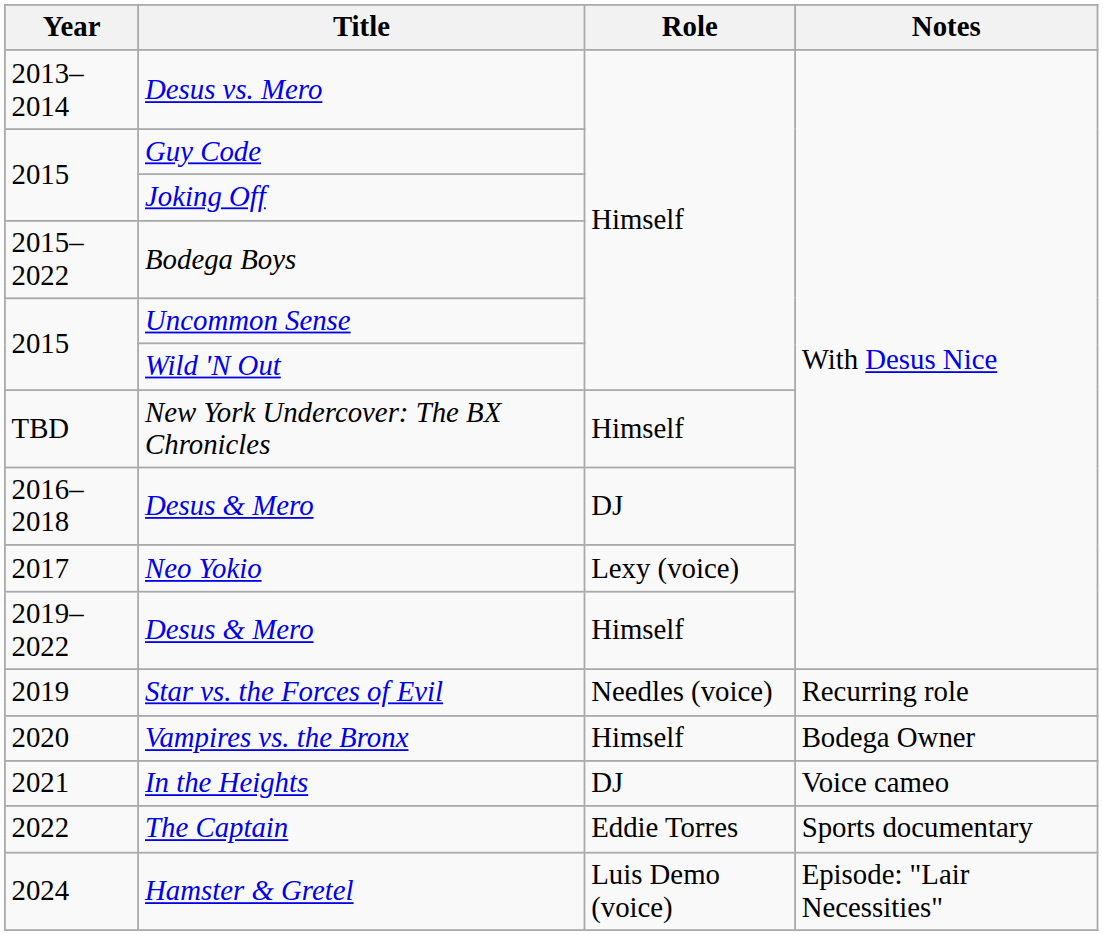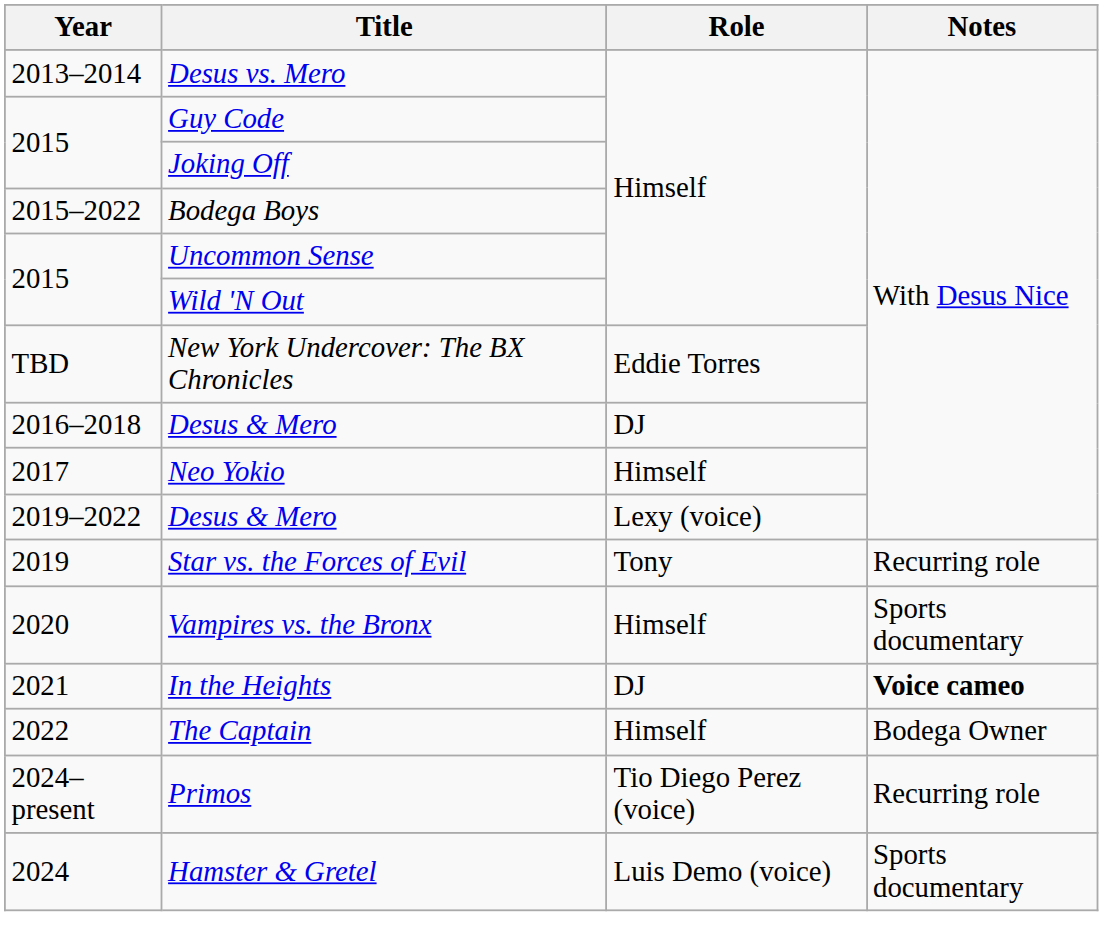New York Undercover: The BX Chronicles | Role: Himself -> Eddie Torres
Neo Yokio | Role: Lexy (voice) -> Himself
2019–2022 / Desus & Mero | Role: Himself -> Lexy (voice)
Star vs. the Forces of Evil | Role: Needles (voice) -> Tony
Vampires vs. the Bronx | Notes: Bodega Owner -> Sports documentary
In the Heights | Notes: normal -> bold
The Captain | Role: Eddie Torres -> Himself
The Captain | Notes: Sports documentary -> Bodega Owner
+ row: 2024–present | Primos | Tio Diego Perez (voice) | Recurring role
Hamster & Gretel | Notes: Episode: "Lair Necessities" -> Sports documentary
